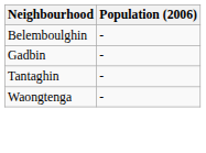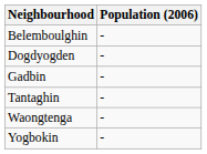+ row: Dogdyogden | -
+ row: Yogbokin | -
